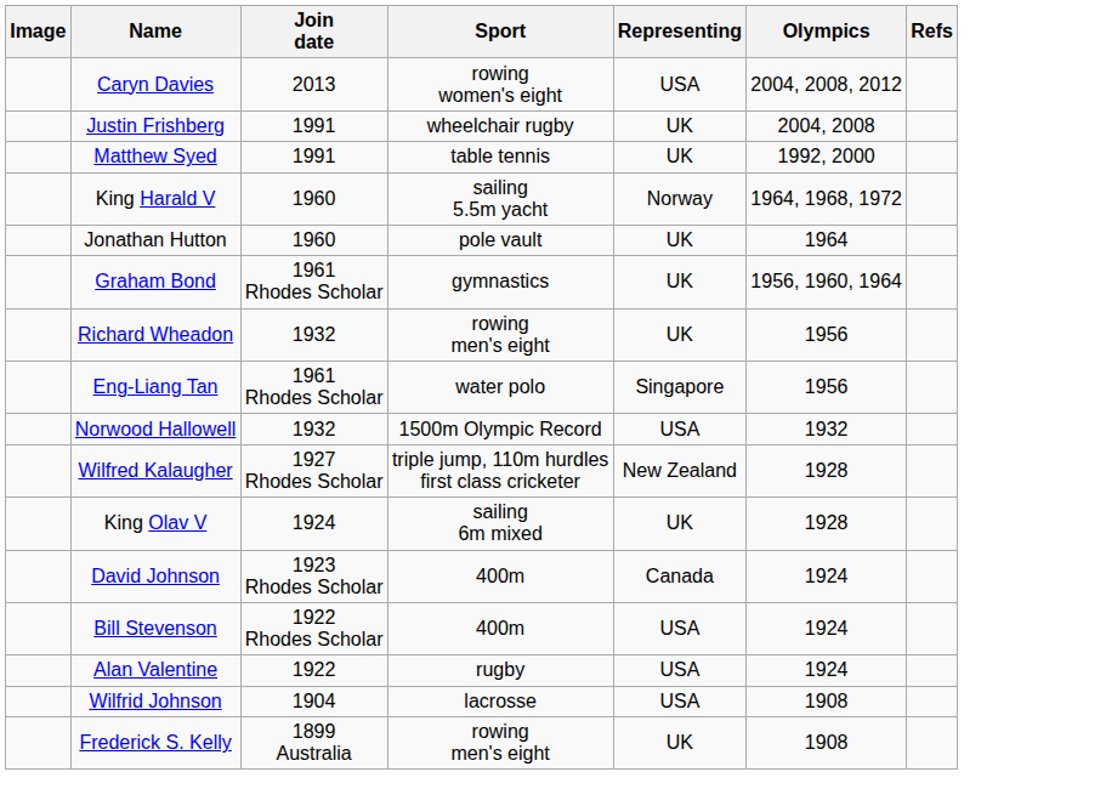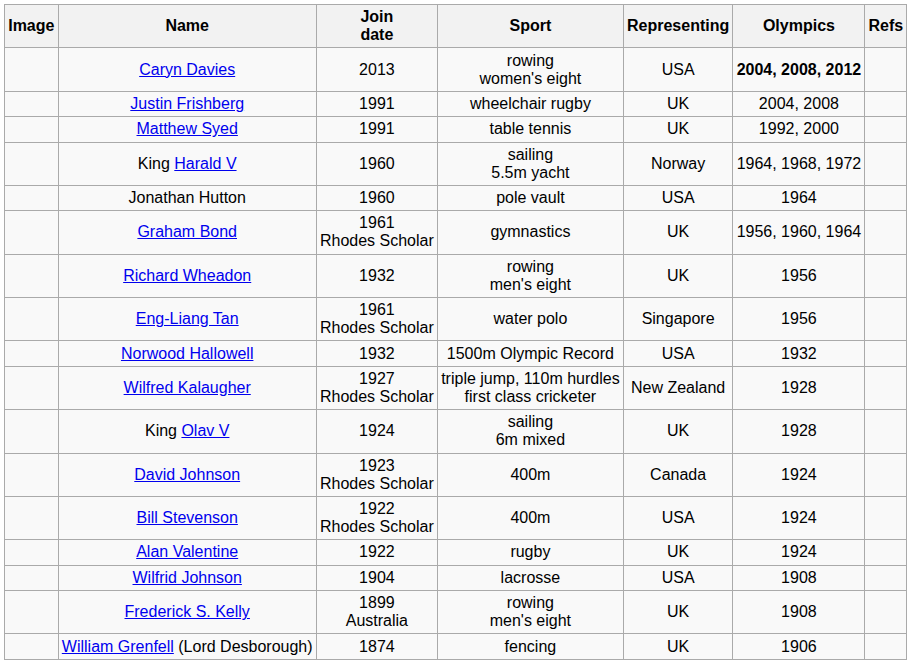Caryn Davies | Olympics: normal -> bold
Jonathan Hutton | Representing: UK -> USA
Alan Valentine | Representing: USA -> UK
+ row: William Grenfell (Lord Desborough) | 1874 | fencing | UK | 1906
